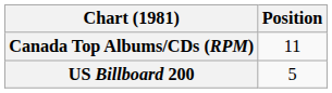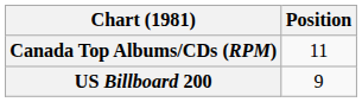US Billboard 200 | Position: 5 -> 9
